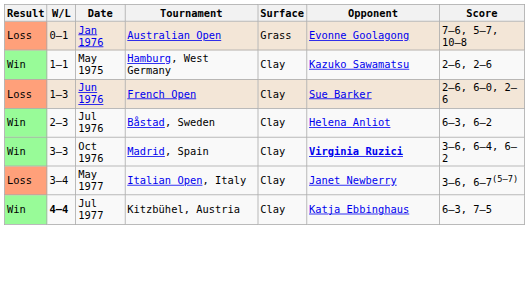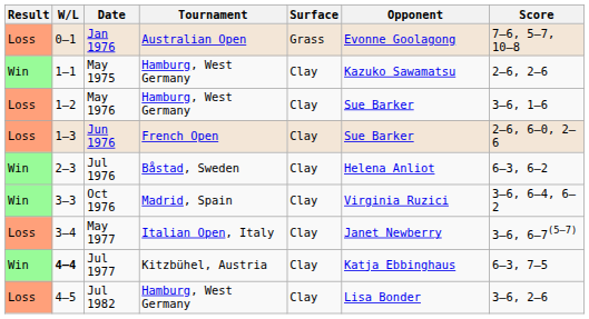+ row: Loss | 1–2 | May 1976 | Hamburg, West Germany | Clay | Sue Barker | 3–6, 1–6
Oct 1976 | Opponent: bold -> normal
+ row: Loss | 4–5 | Jul 1982 | Hamburg, West Germany | Clay | Lisa Bonder | 3–6, 2–6
